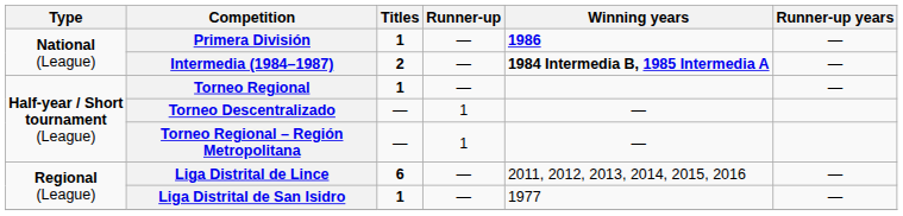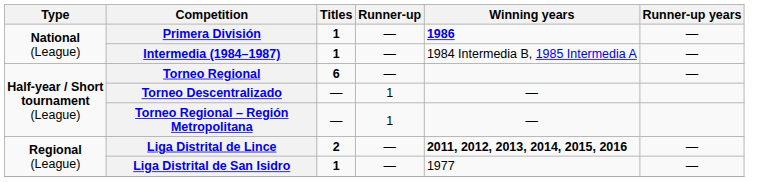Intermedia (1984–1987) | Titles: 2 -> 1
Intermedia (1984–1987) | Winning years: bold -> normal
Torneo Regional | Titles: 1 -> 6
Liga Distrital de Lince | Titles: 6 -> 2
Liga Distrital de Lince | Winning years: normal -> bold
